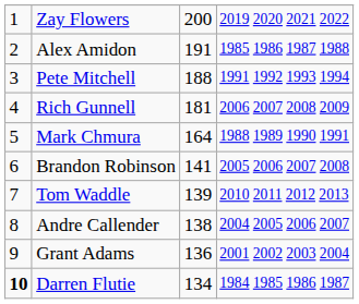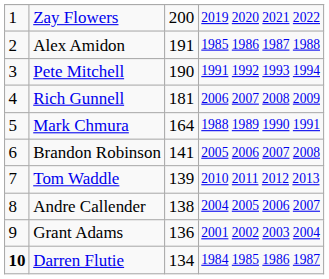Pete Mitchell | column 3: 188 -> 190
